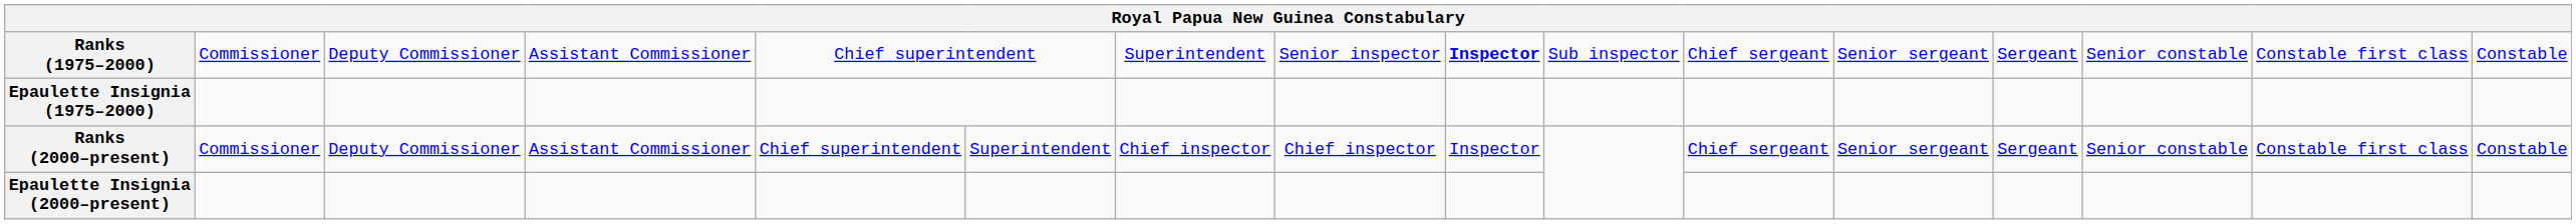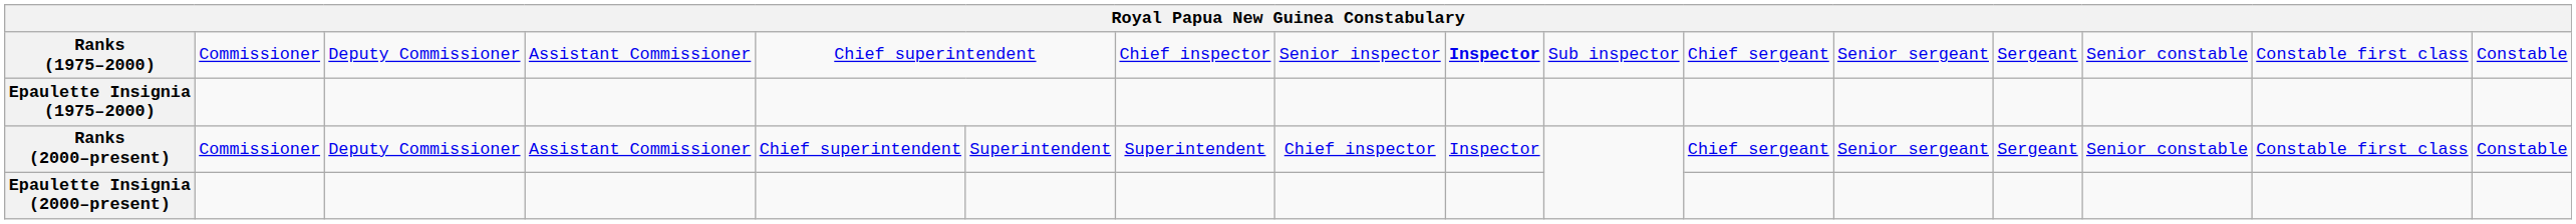Ranks (1975–2000) | column 7: Superintendent -> Chief inspector
Ranks (2000–present) | column 7: Chief inspector -> Superintendent
